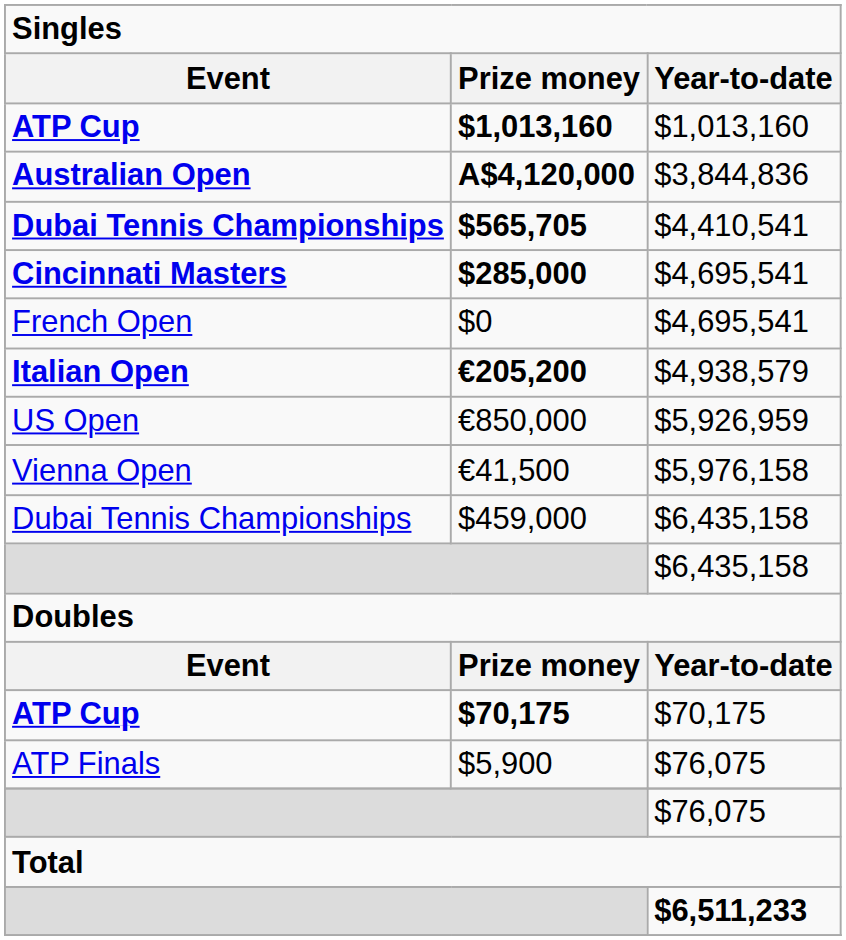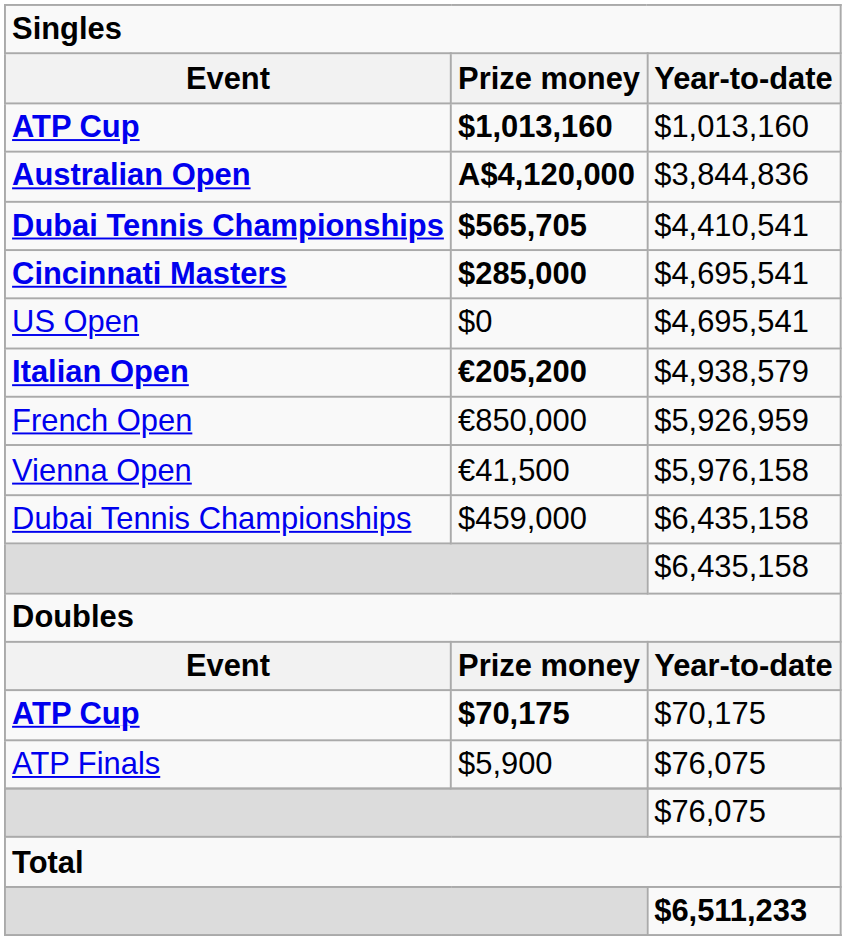$0 | Event: French Open -> US Open
€850,000 | Event: US Open -> French Open
